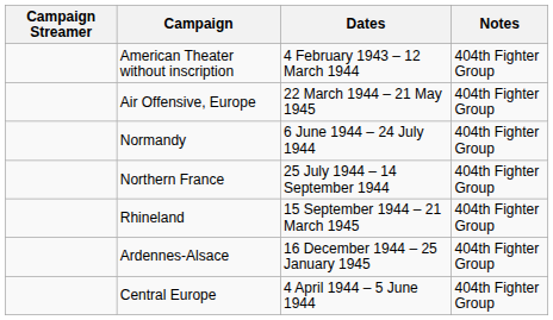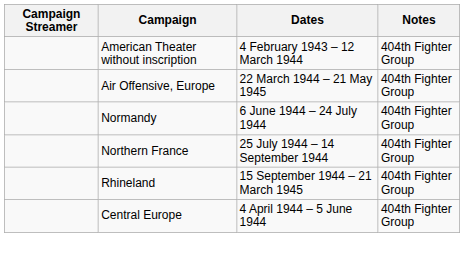- row: Ardennes-Alsace | 16 December 1944 – 25 January 1945 | 404th Fighter Group
